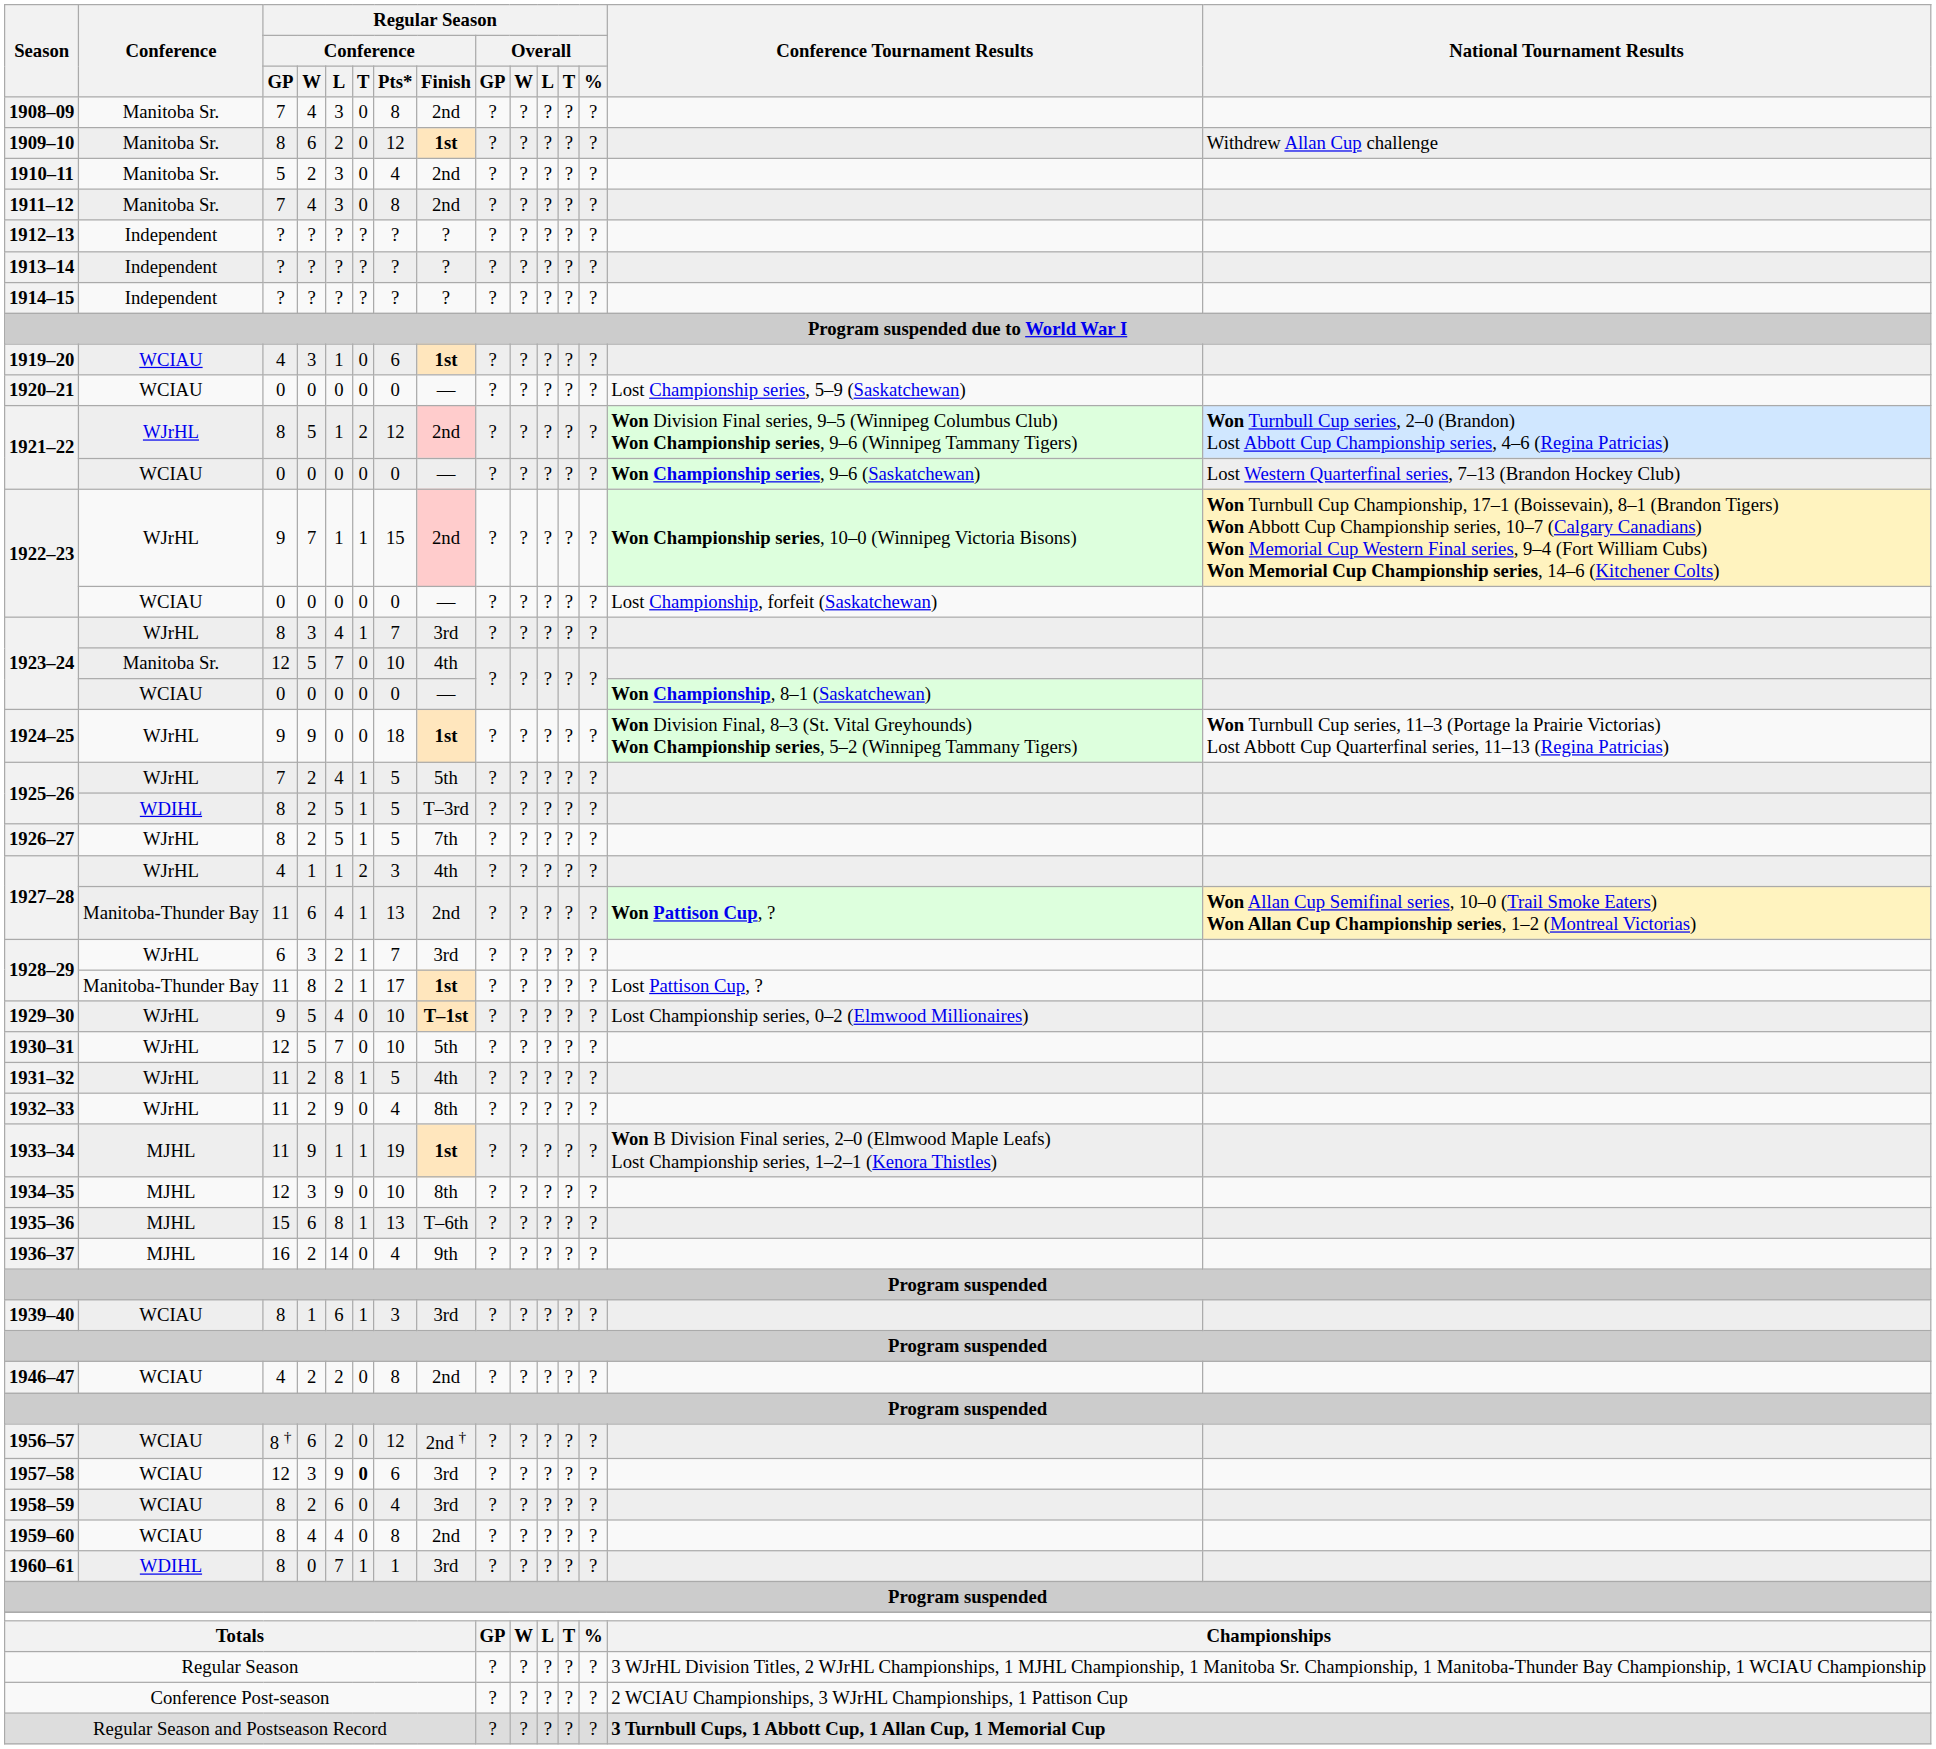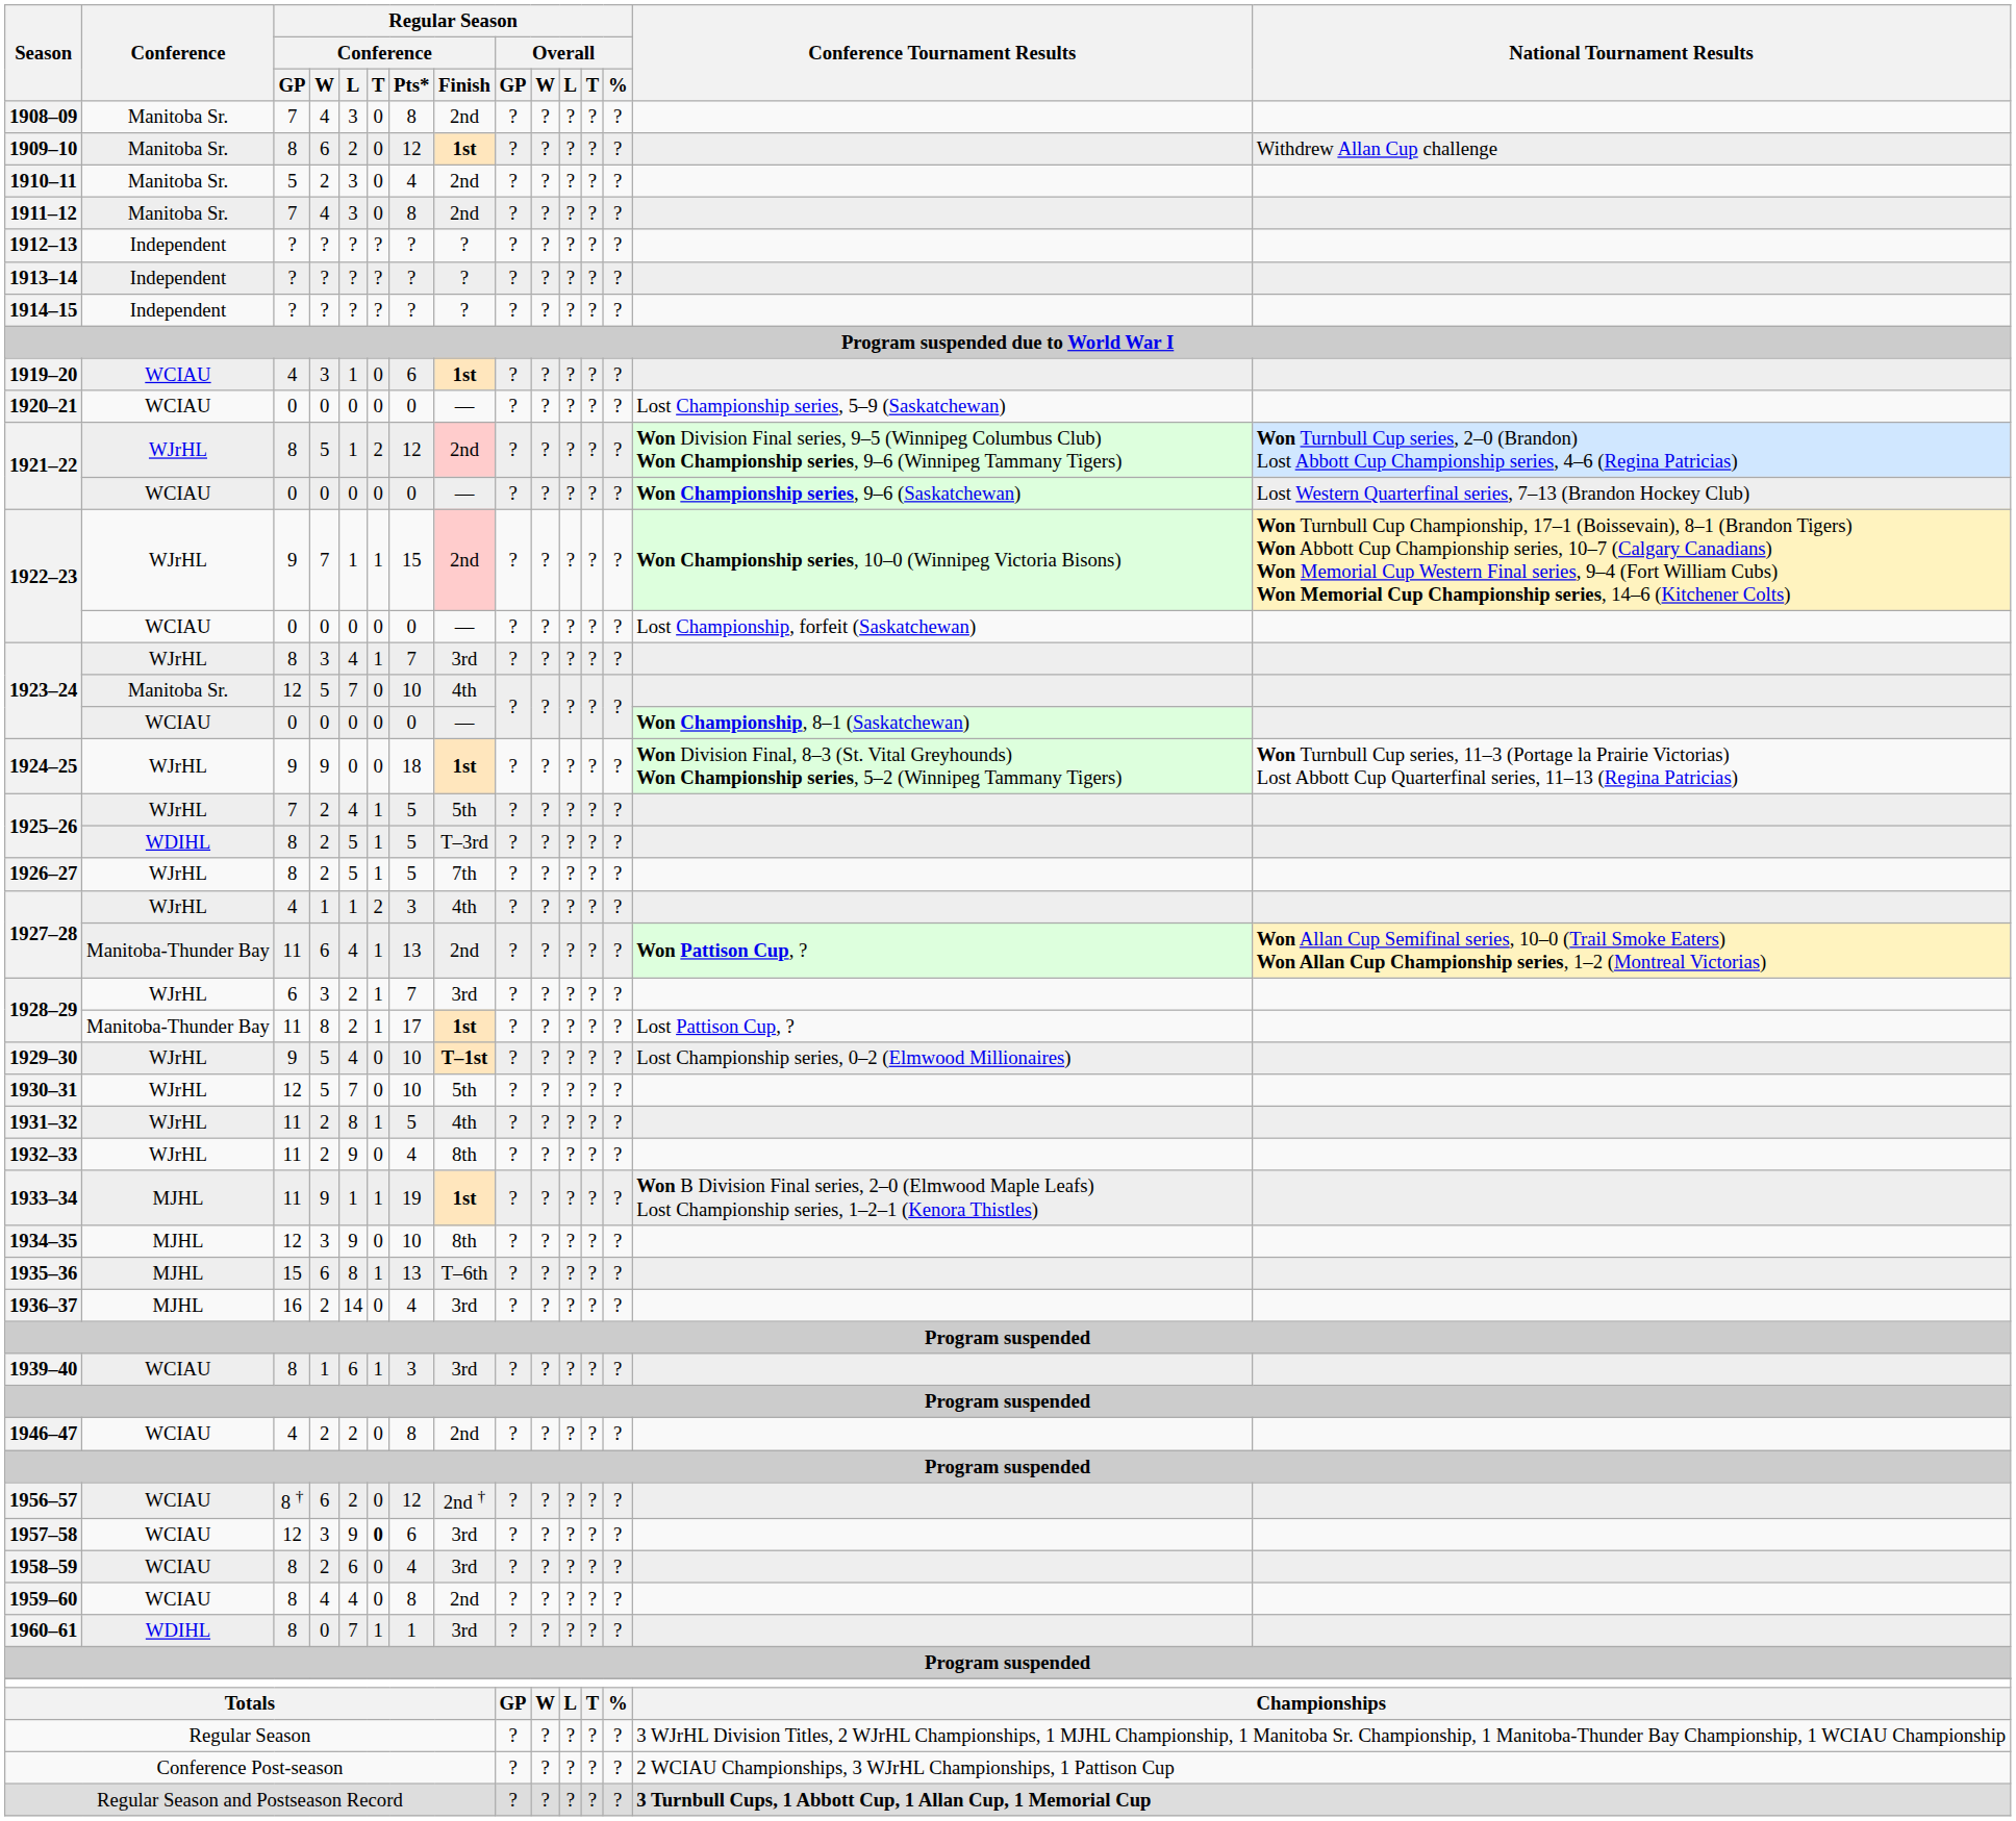1936–37 | Regular Season / Conference / Finish: 9th -> 3rd
